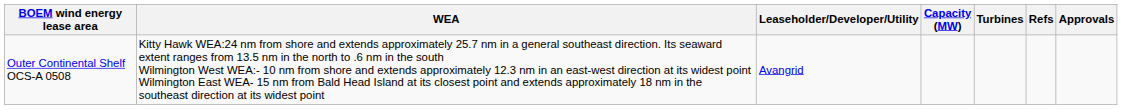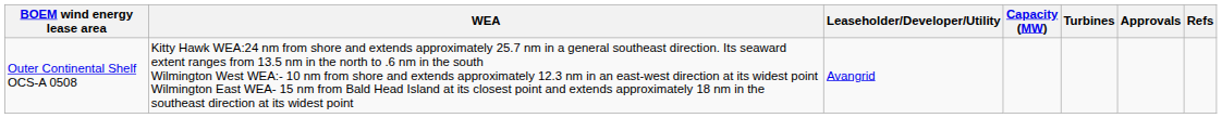columns swapped: Approvals <-> Refs
